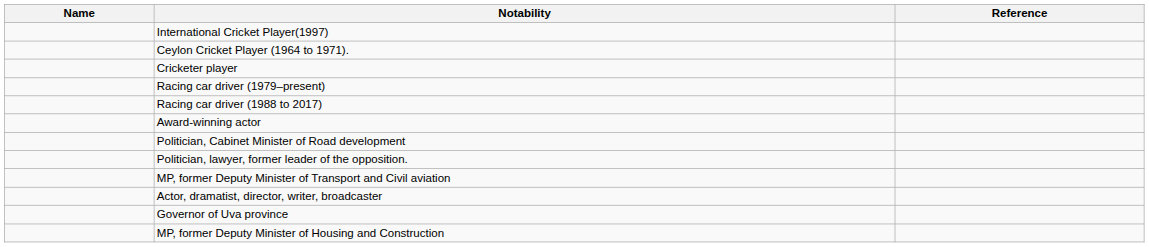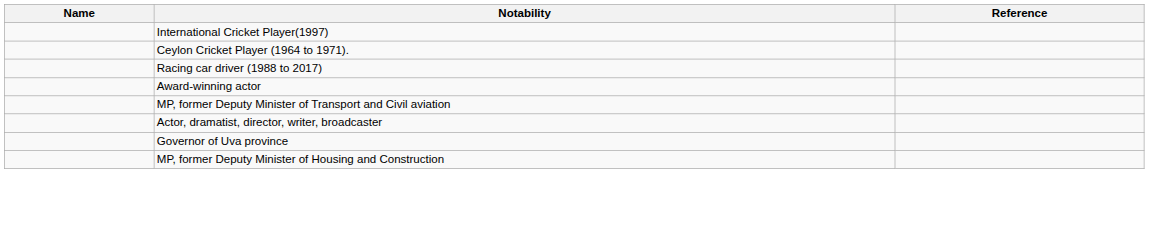- row: Cricketer player
- row: Racing car driver (1979–present)
- row: Politician, Cabinet Minister of Road development
- row: Politician, lawyer, former leader of the opposition.
